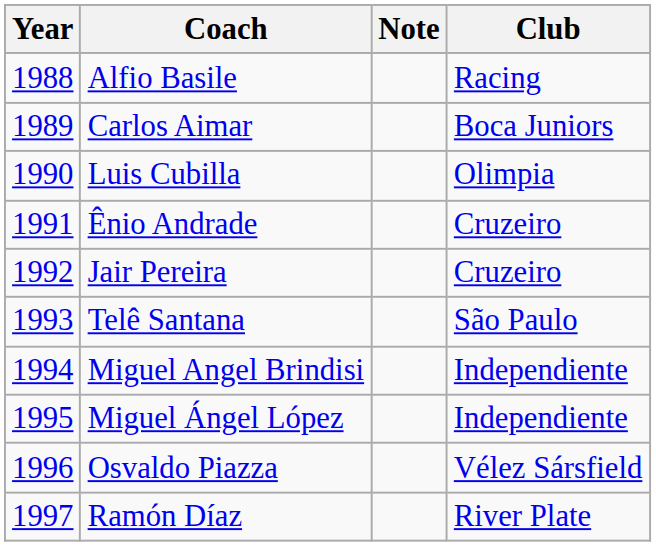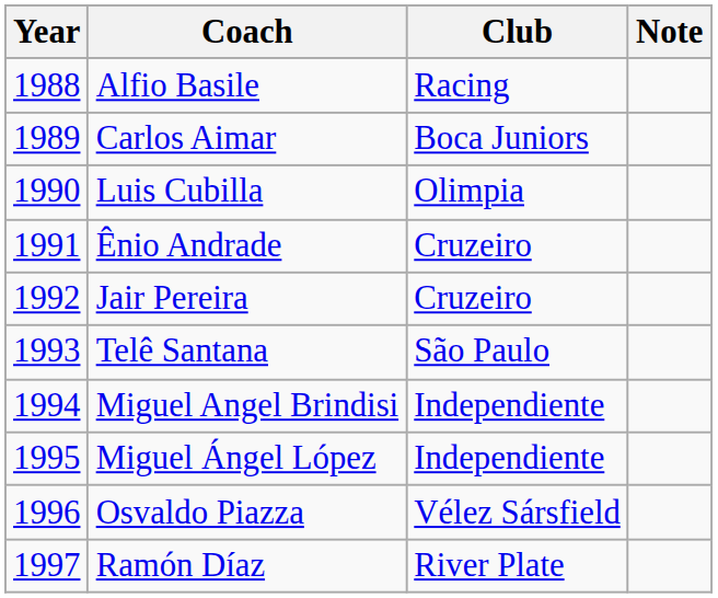columns swapped: Club <-> Note
